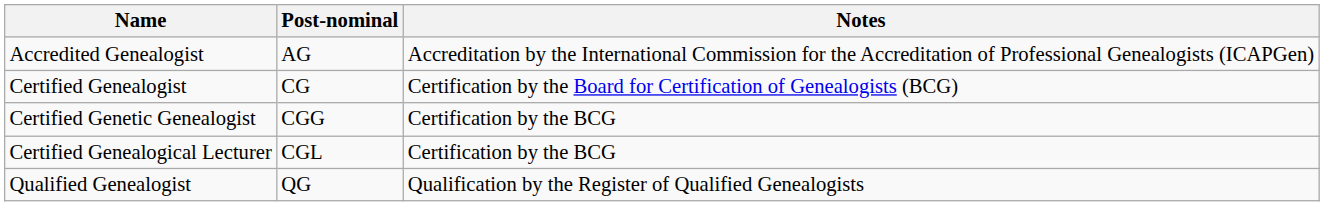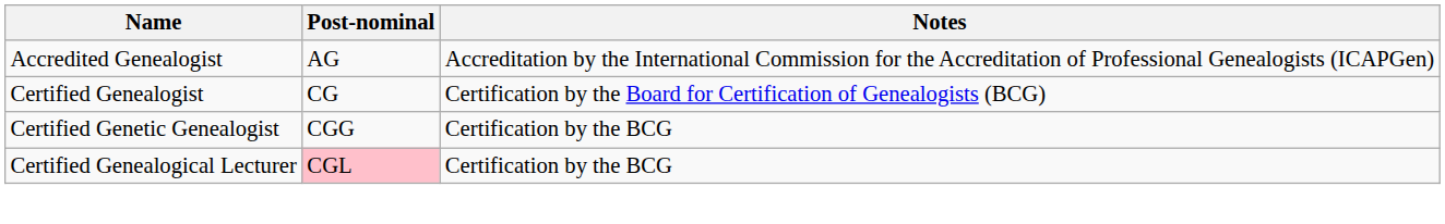Certified Genealogical Lecturer | Post-nominal: no background -> pink background
- row: Qualified Genealogist | QG | Qualification by the Register of Qualified Genealogists
